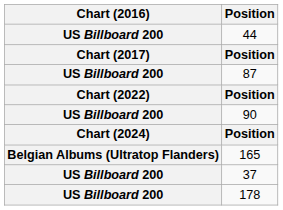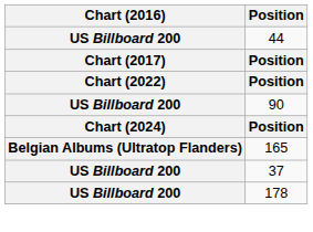- row: US Billboard 200 | 87
